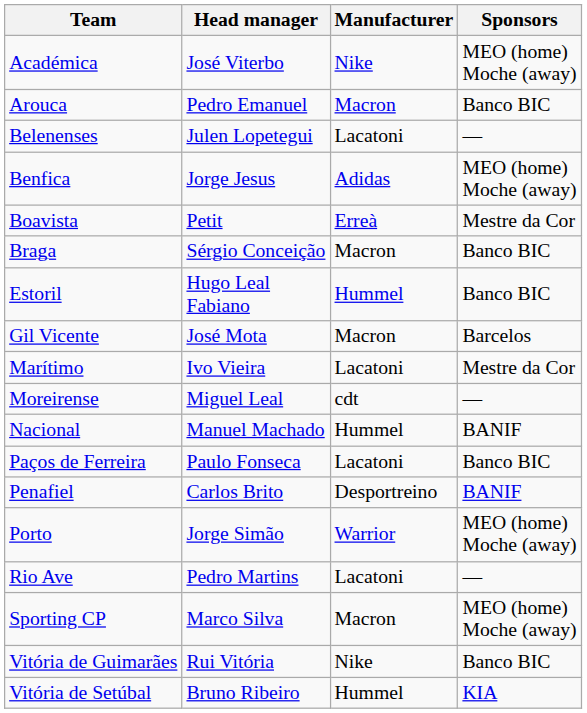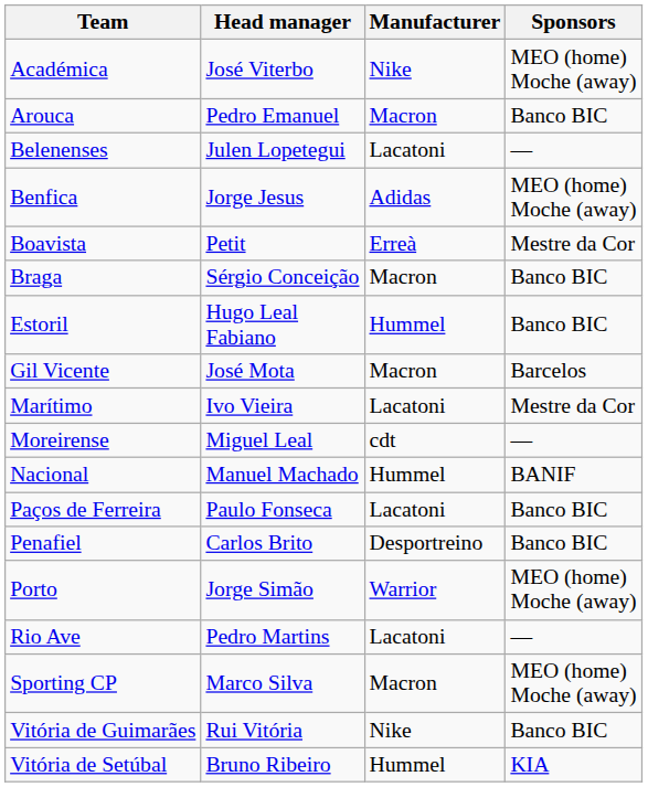Penafiel | Sponsors: BANIF -> Banco BIC
